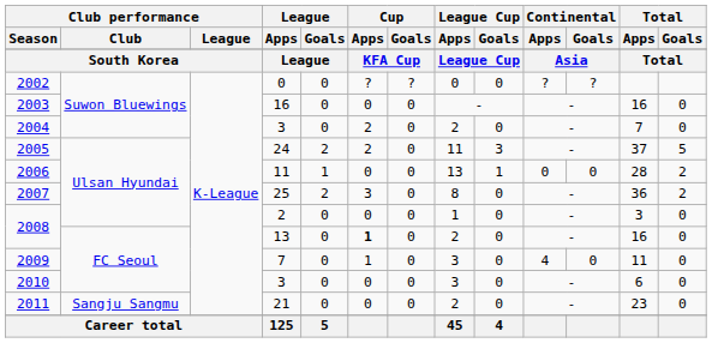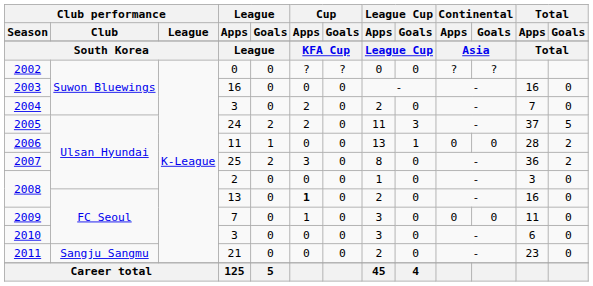2009 | Continental / Apps: 4 -> 0
